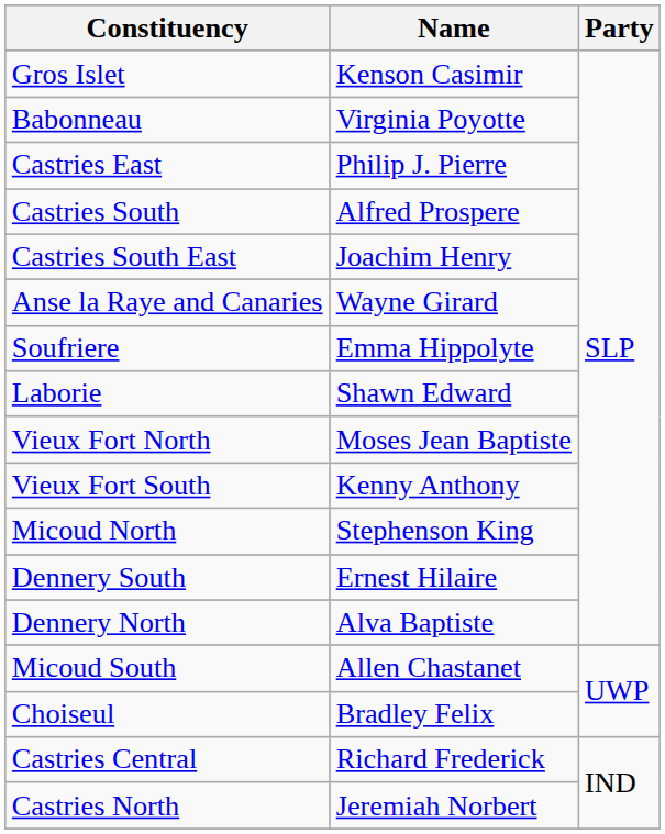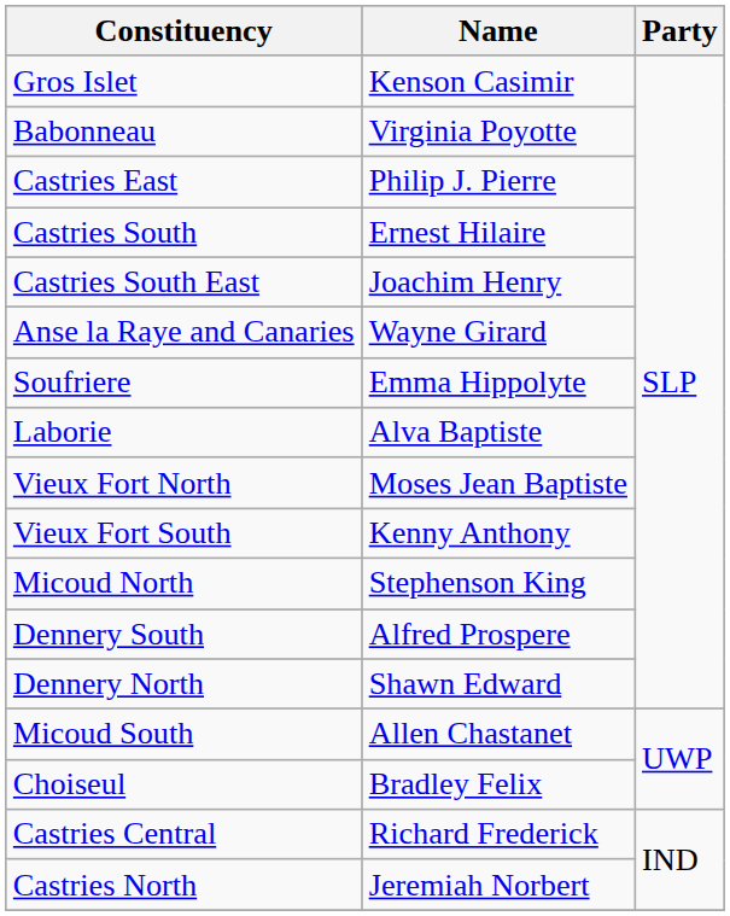Castries South | Name: Alfred Prospere -> Ernest Hilaire
Laborie | Name: Shawn Edward -> Alva Baptiste
Dennery South | Name: Ernest Hilaire -> Alfred Prospere
Dennery North | Name: Alva Baptiste -> Shawn Edward
